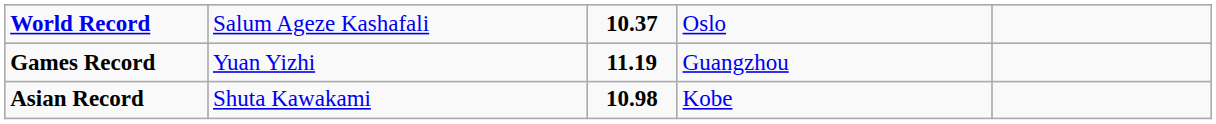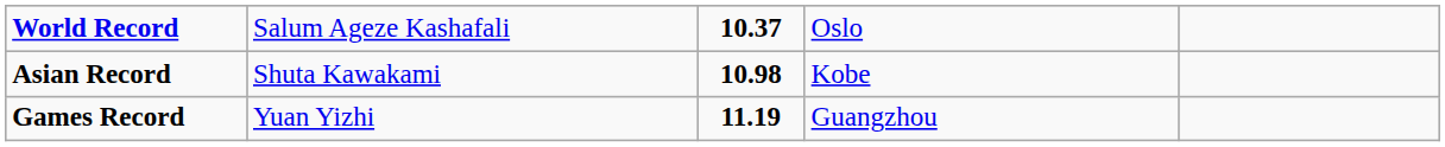rows swapped: Asian Record <-> Games Record
